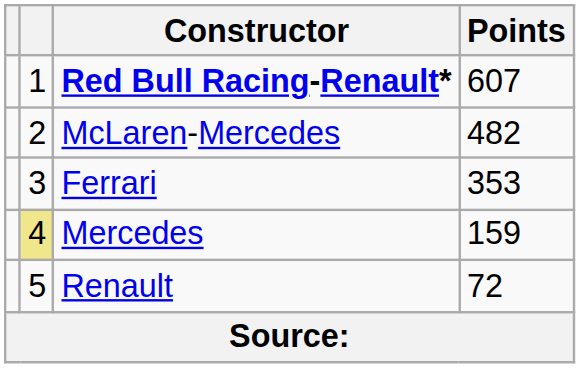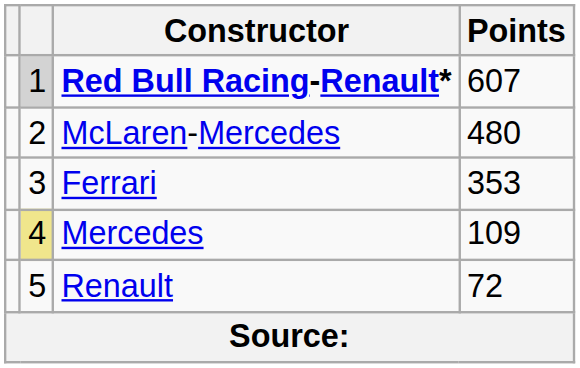Red Bull Racing-Renault* | column 2: no background -> lightgrey background
McLaren-Mercedes | Points: 482 -> 480
Mercedes | Points: 159 -> 109
